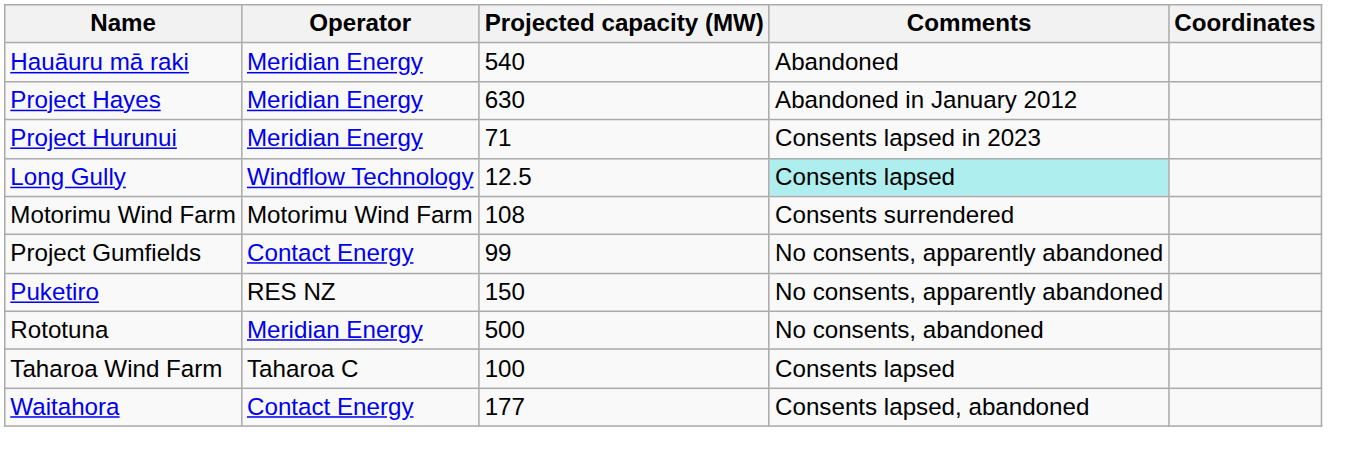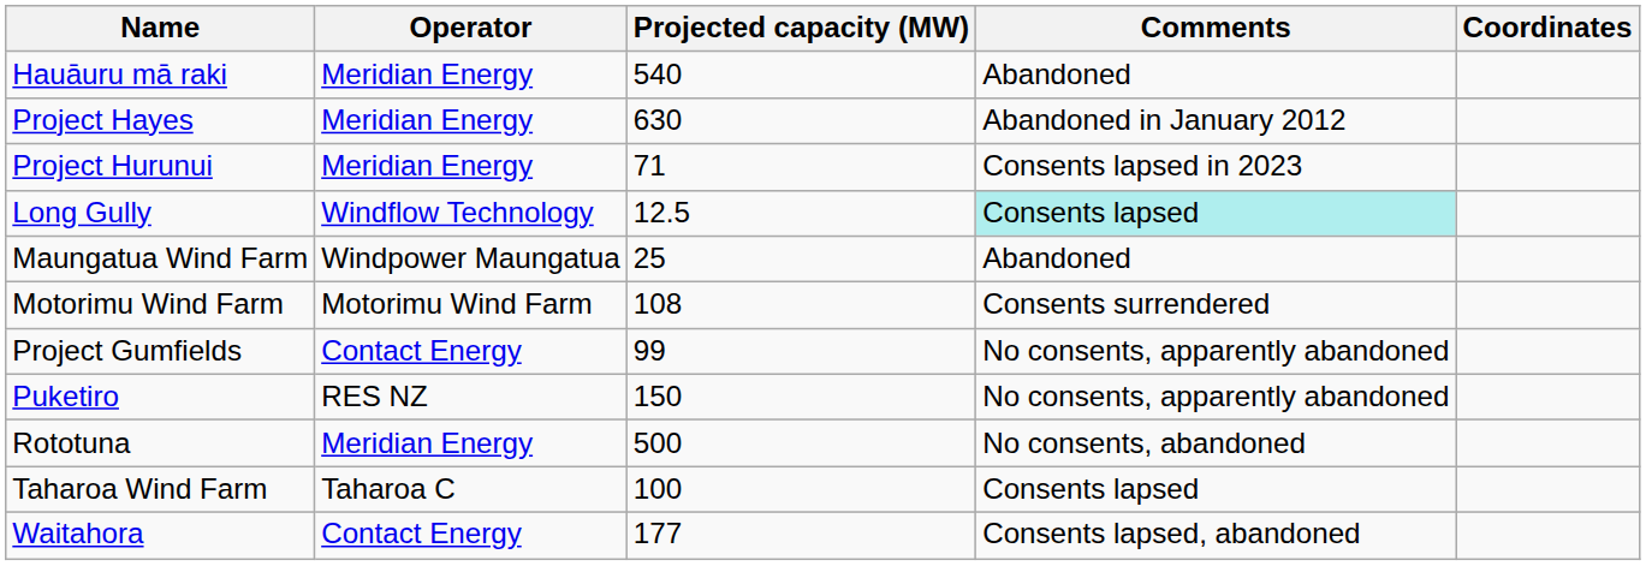+ row: Maungatua Wind Farm | Windpower Maungatua | 25 | Abandoned
